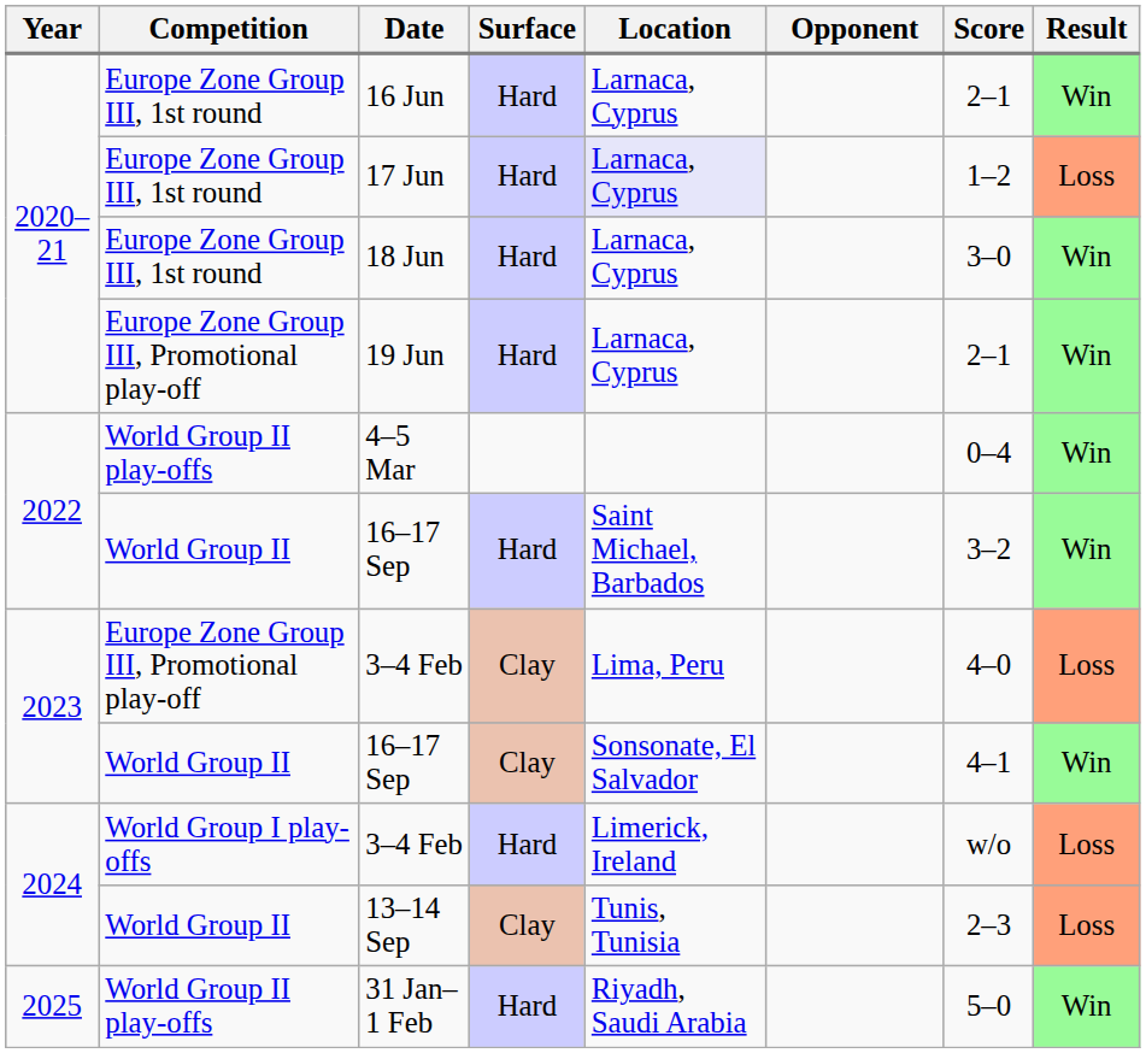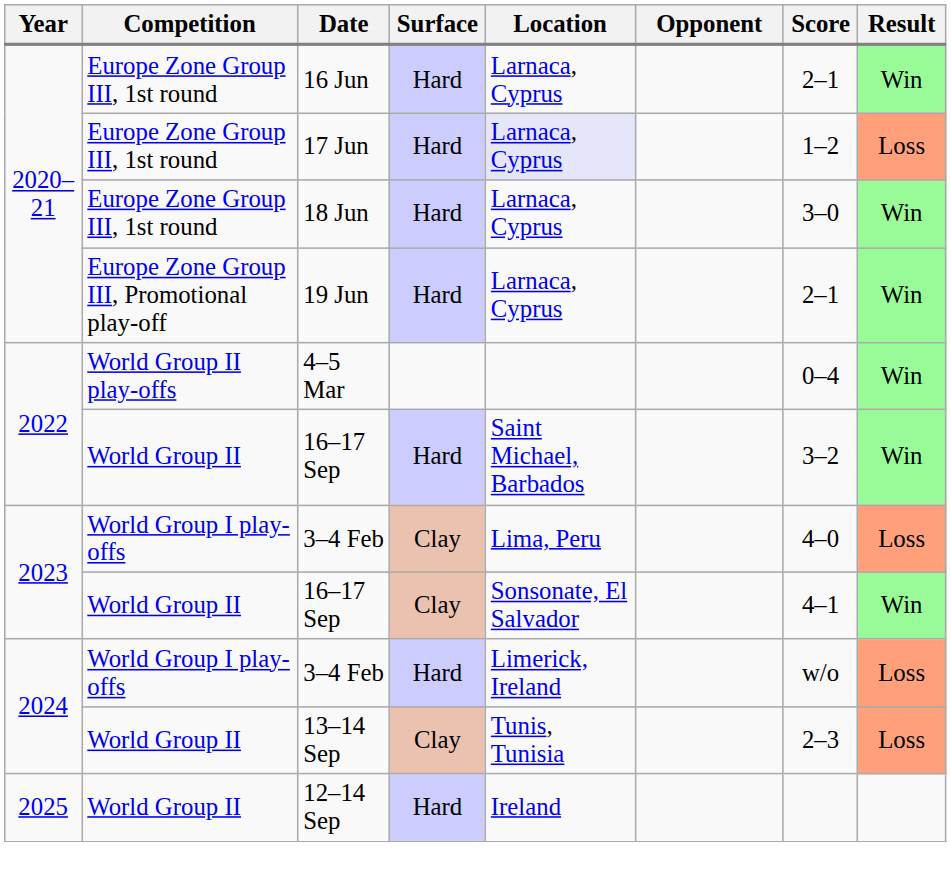2023 / 3–4 Feb | Competition: Europe Zone Group III, Promotional play-off -> World Group I play-offs
- row: 2025 | World Group II play-offs | 31 Jan–1 Feb | Hard | Riyadh, Saudi Arabia | 5–0 | Win
+ row: 2025 | World Group II | 12–14 Sep | Hard | Ireland
